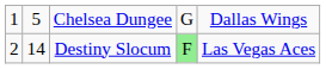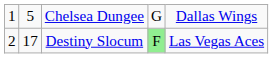Destiny Slocum | column 2: 14 -> 17
